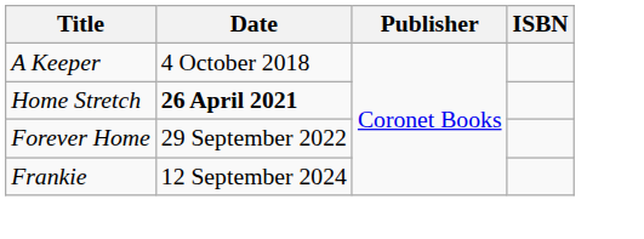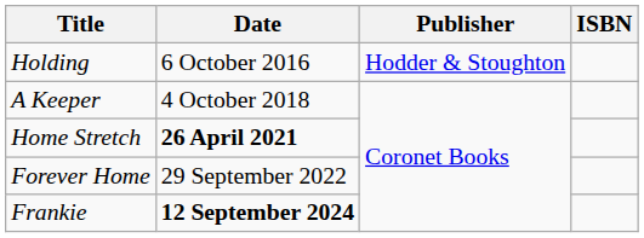+ row: Holding | 6 October 2016 | Hodder & Stoughton
Frankie | Date: normal -> bold
